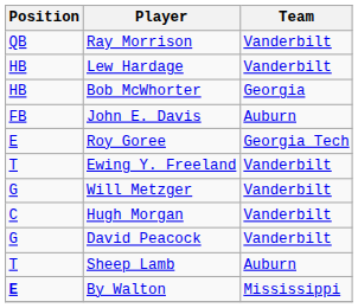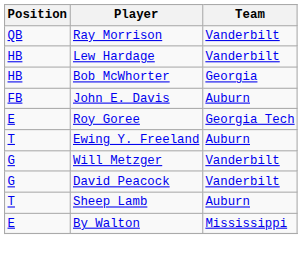Ewing Y. Freeland | Team: Vanderbilt -> Auburn
- row: C | Hugh Morgan | Vanderbilt
By Walton | Position: bold -> normal
